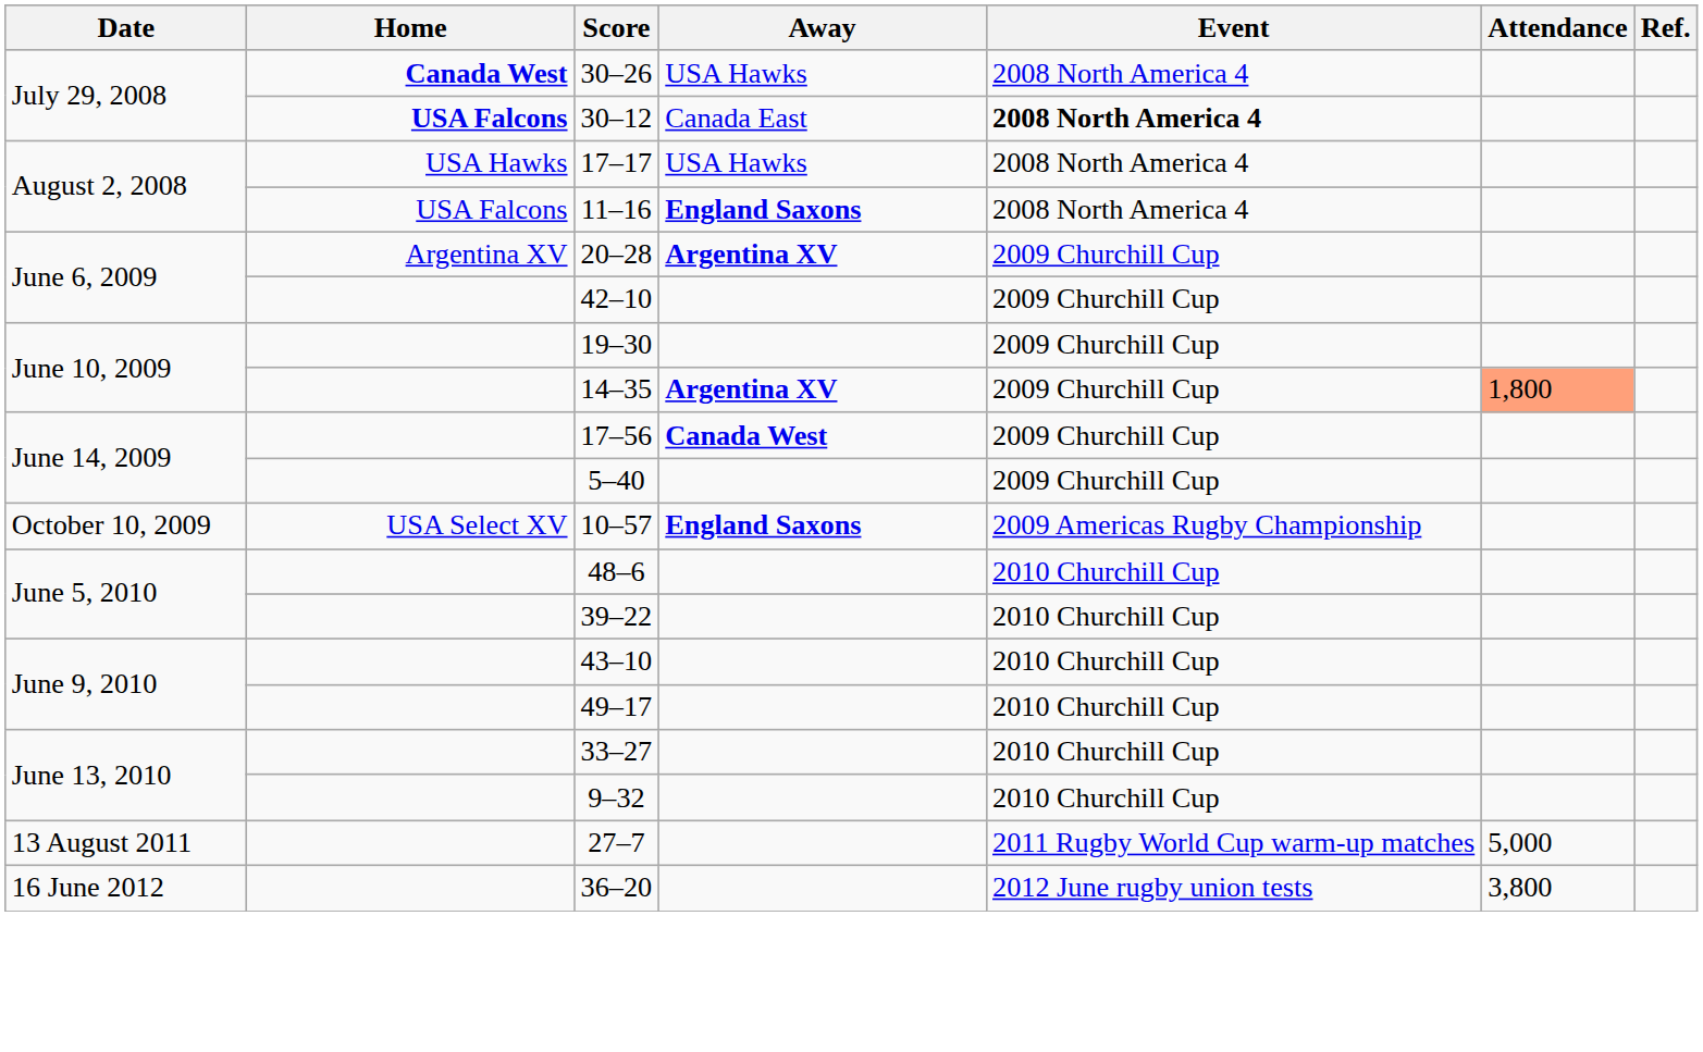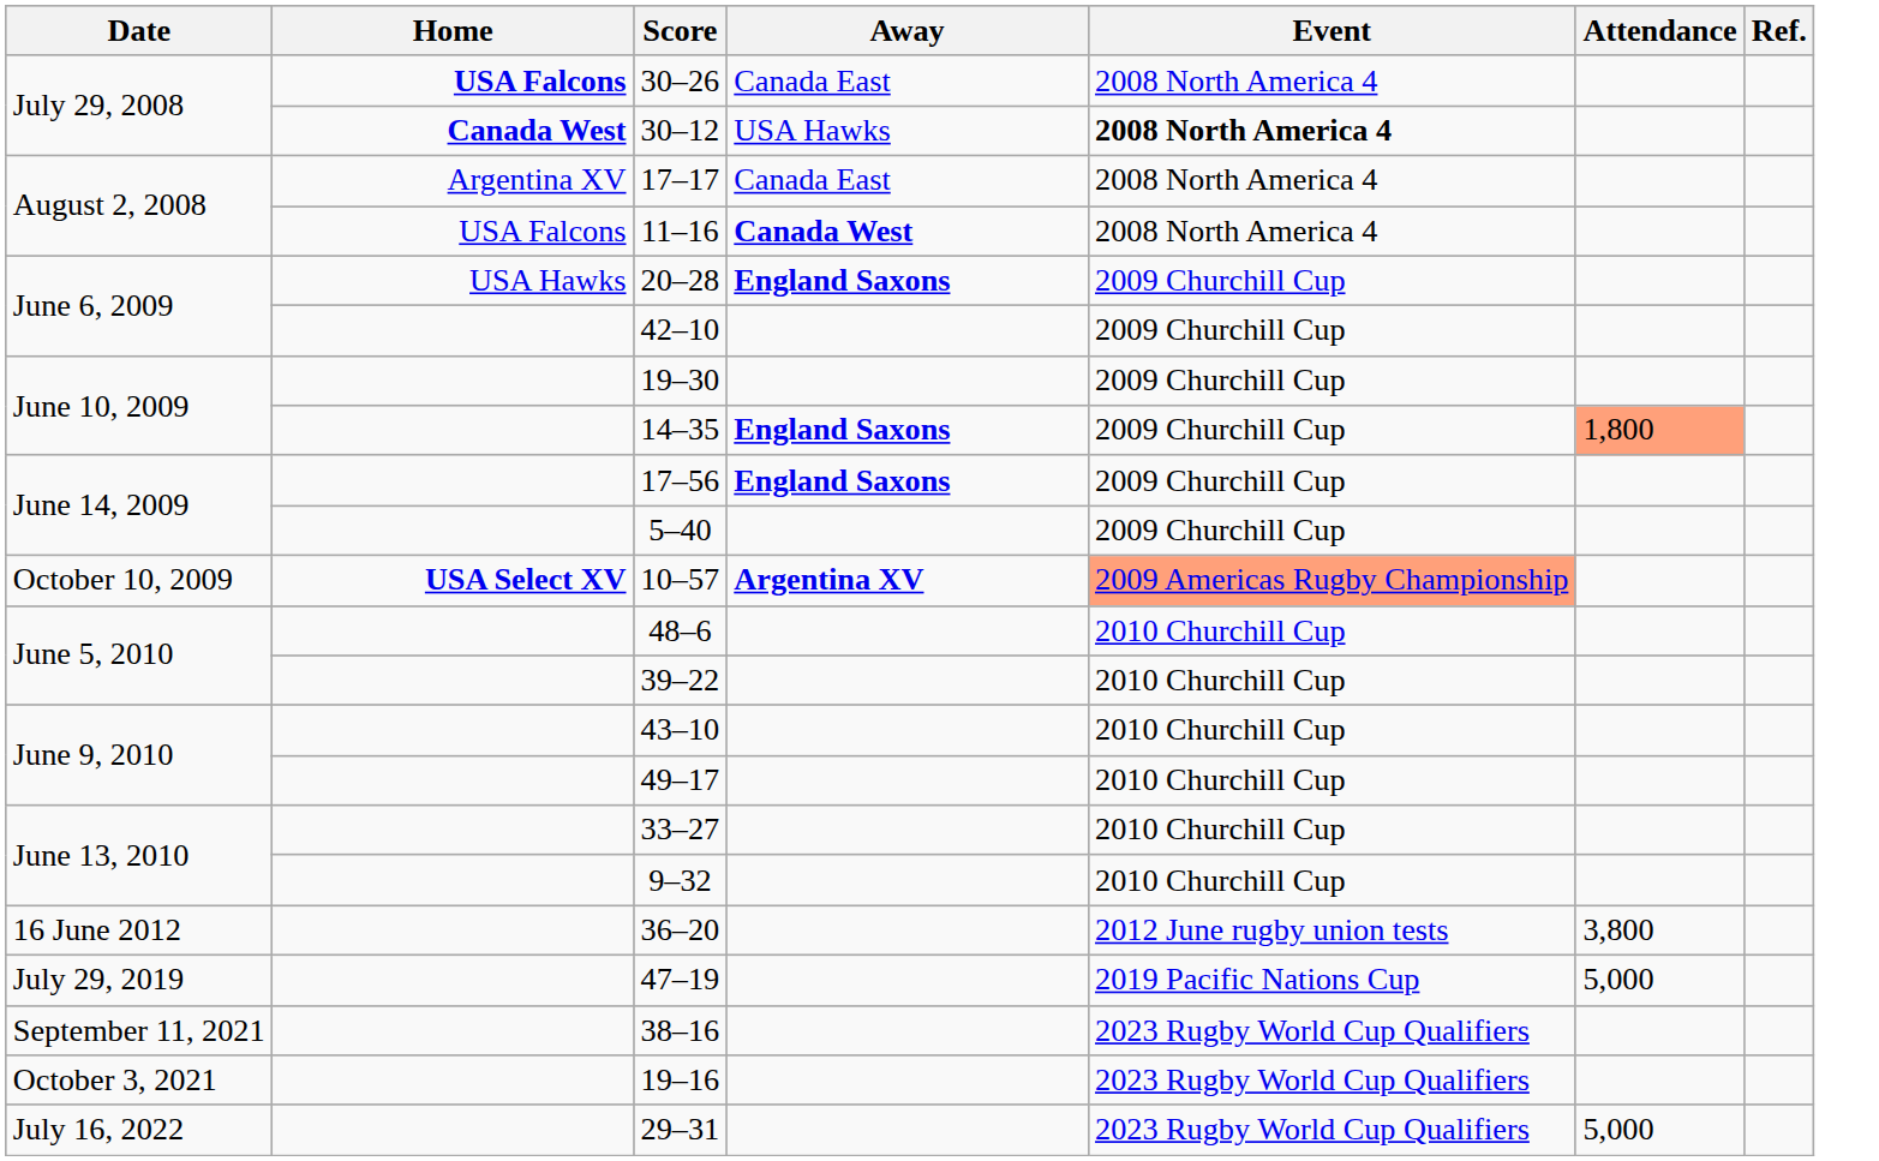30–26 | Home: Canada West -> USA Falcons
30–26 | Away: USA Hawks -> Canada East
30–12 | Home: USA Falcons -> Canada West
30–12 | Away: Canada East -> USA Hawks
17–17 | Home: USA Hawks -> Argentina XV
17–17 | Away: USA Hawks -> Canada East
11–16 | Away: England Saxons -> Canada West
20–28 | Home: Argentina XV -> USA Hawks
20–28 | Away: Argentina XV -> England Saxons
14–35 | Away: Argentina XV -> England Saxons
17–56 | Away: Canada West -> England Saxons
10–57 | Home: normal -> bold
10–57 | Away: England Saxons -> Argentina XV
10–57 | Event: no background -> lightsalmon background
- row: 13 August 2011 | 27–7 | 2011 Rugby World Cup warm-up matches | 5,000
+ row: July 29, 2019 | 47–19 | 2019 Pacific Nations Cup | 5,000
+ row: September 11, 2021 | 38–16 | 2023 Rugby World Cup Qualifiers
+ row: October 3, 2021 | 19–16 | 2023 Rugby World Cup Qualifiers
+ row: July 16, 2022 | 29–31 | 2023 Rugby World Cup Qualifiers | 5,000
